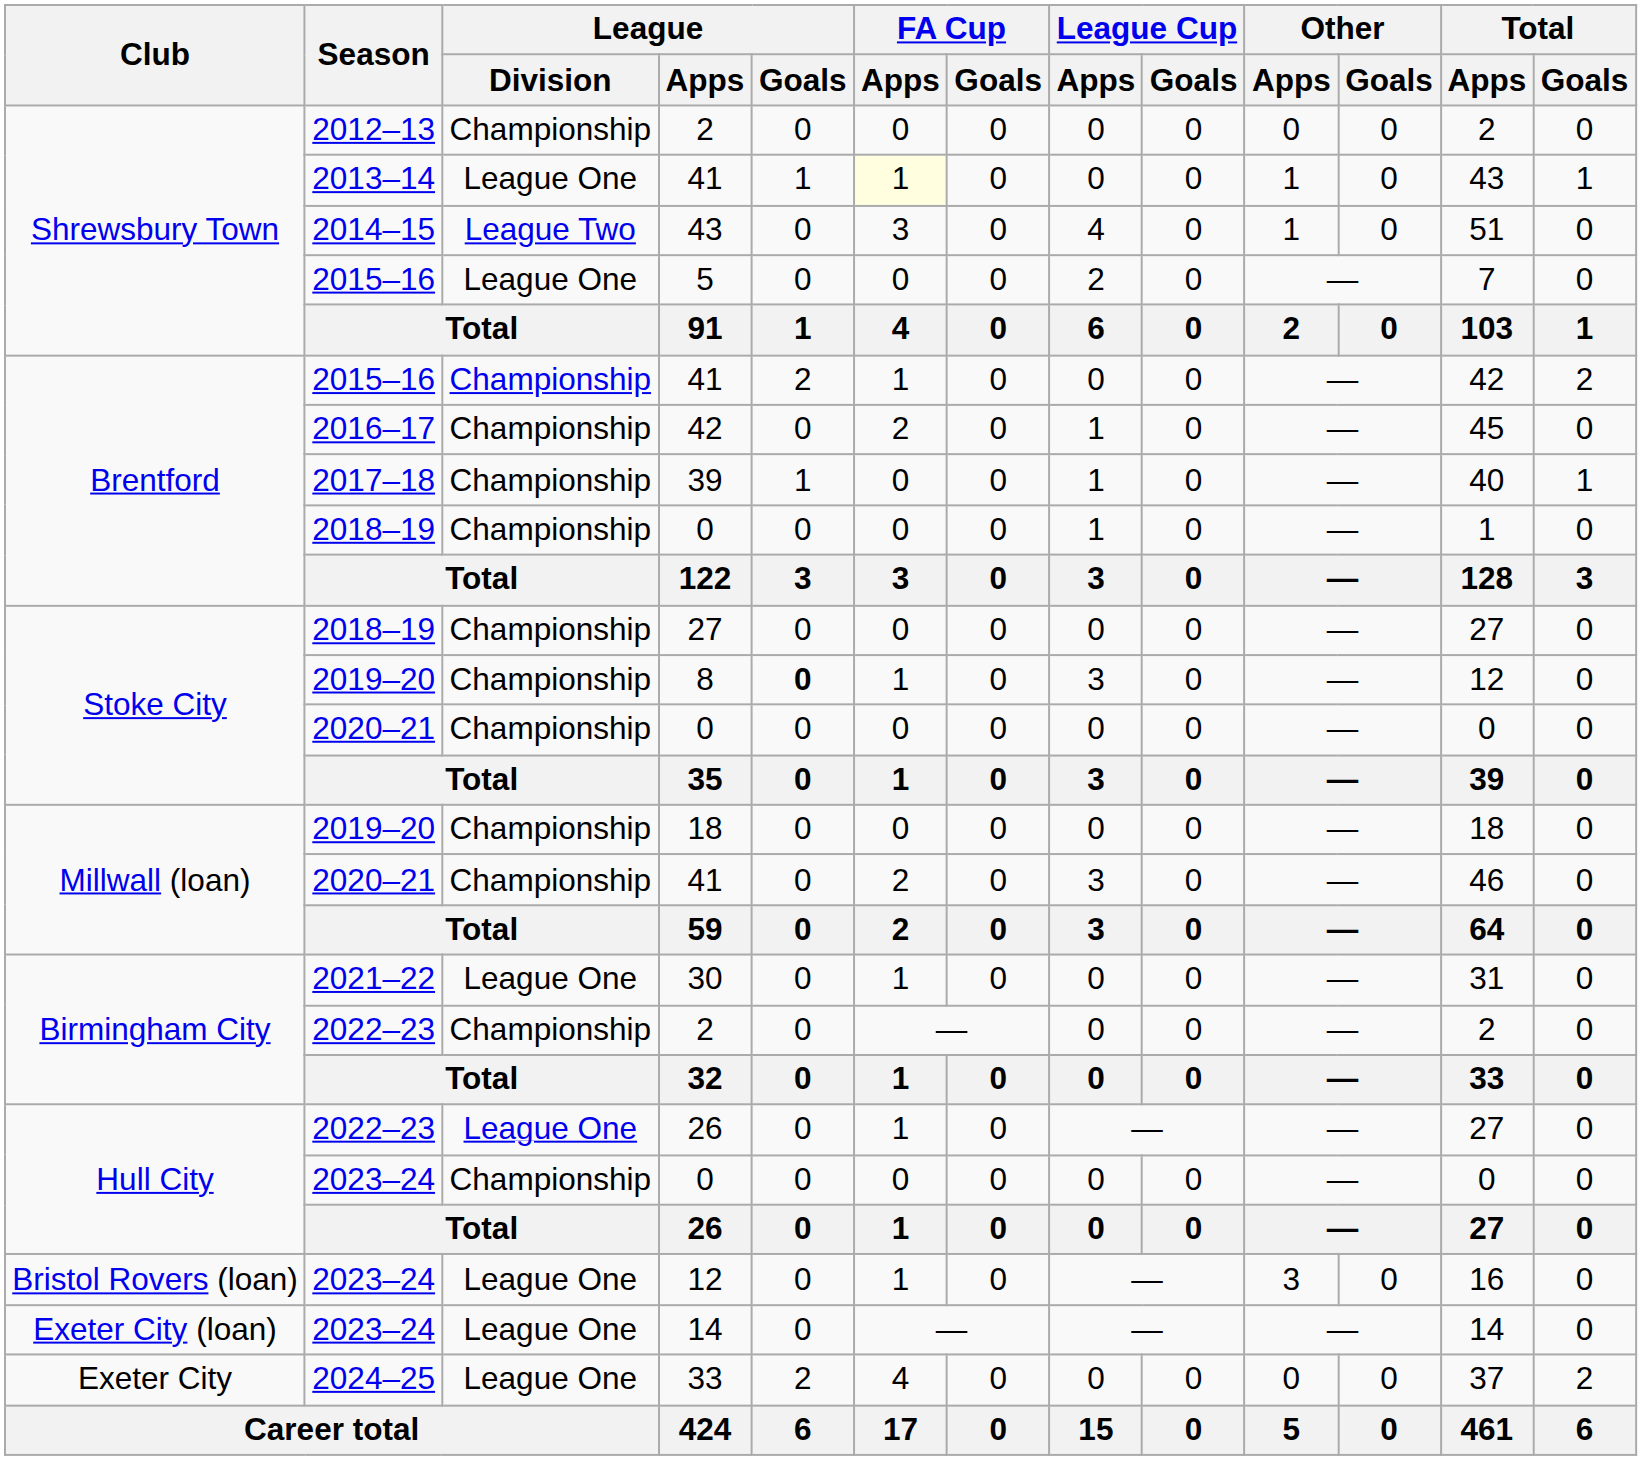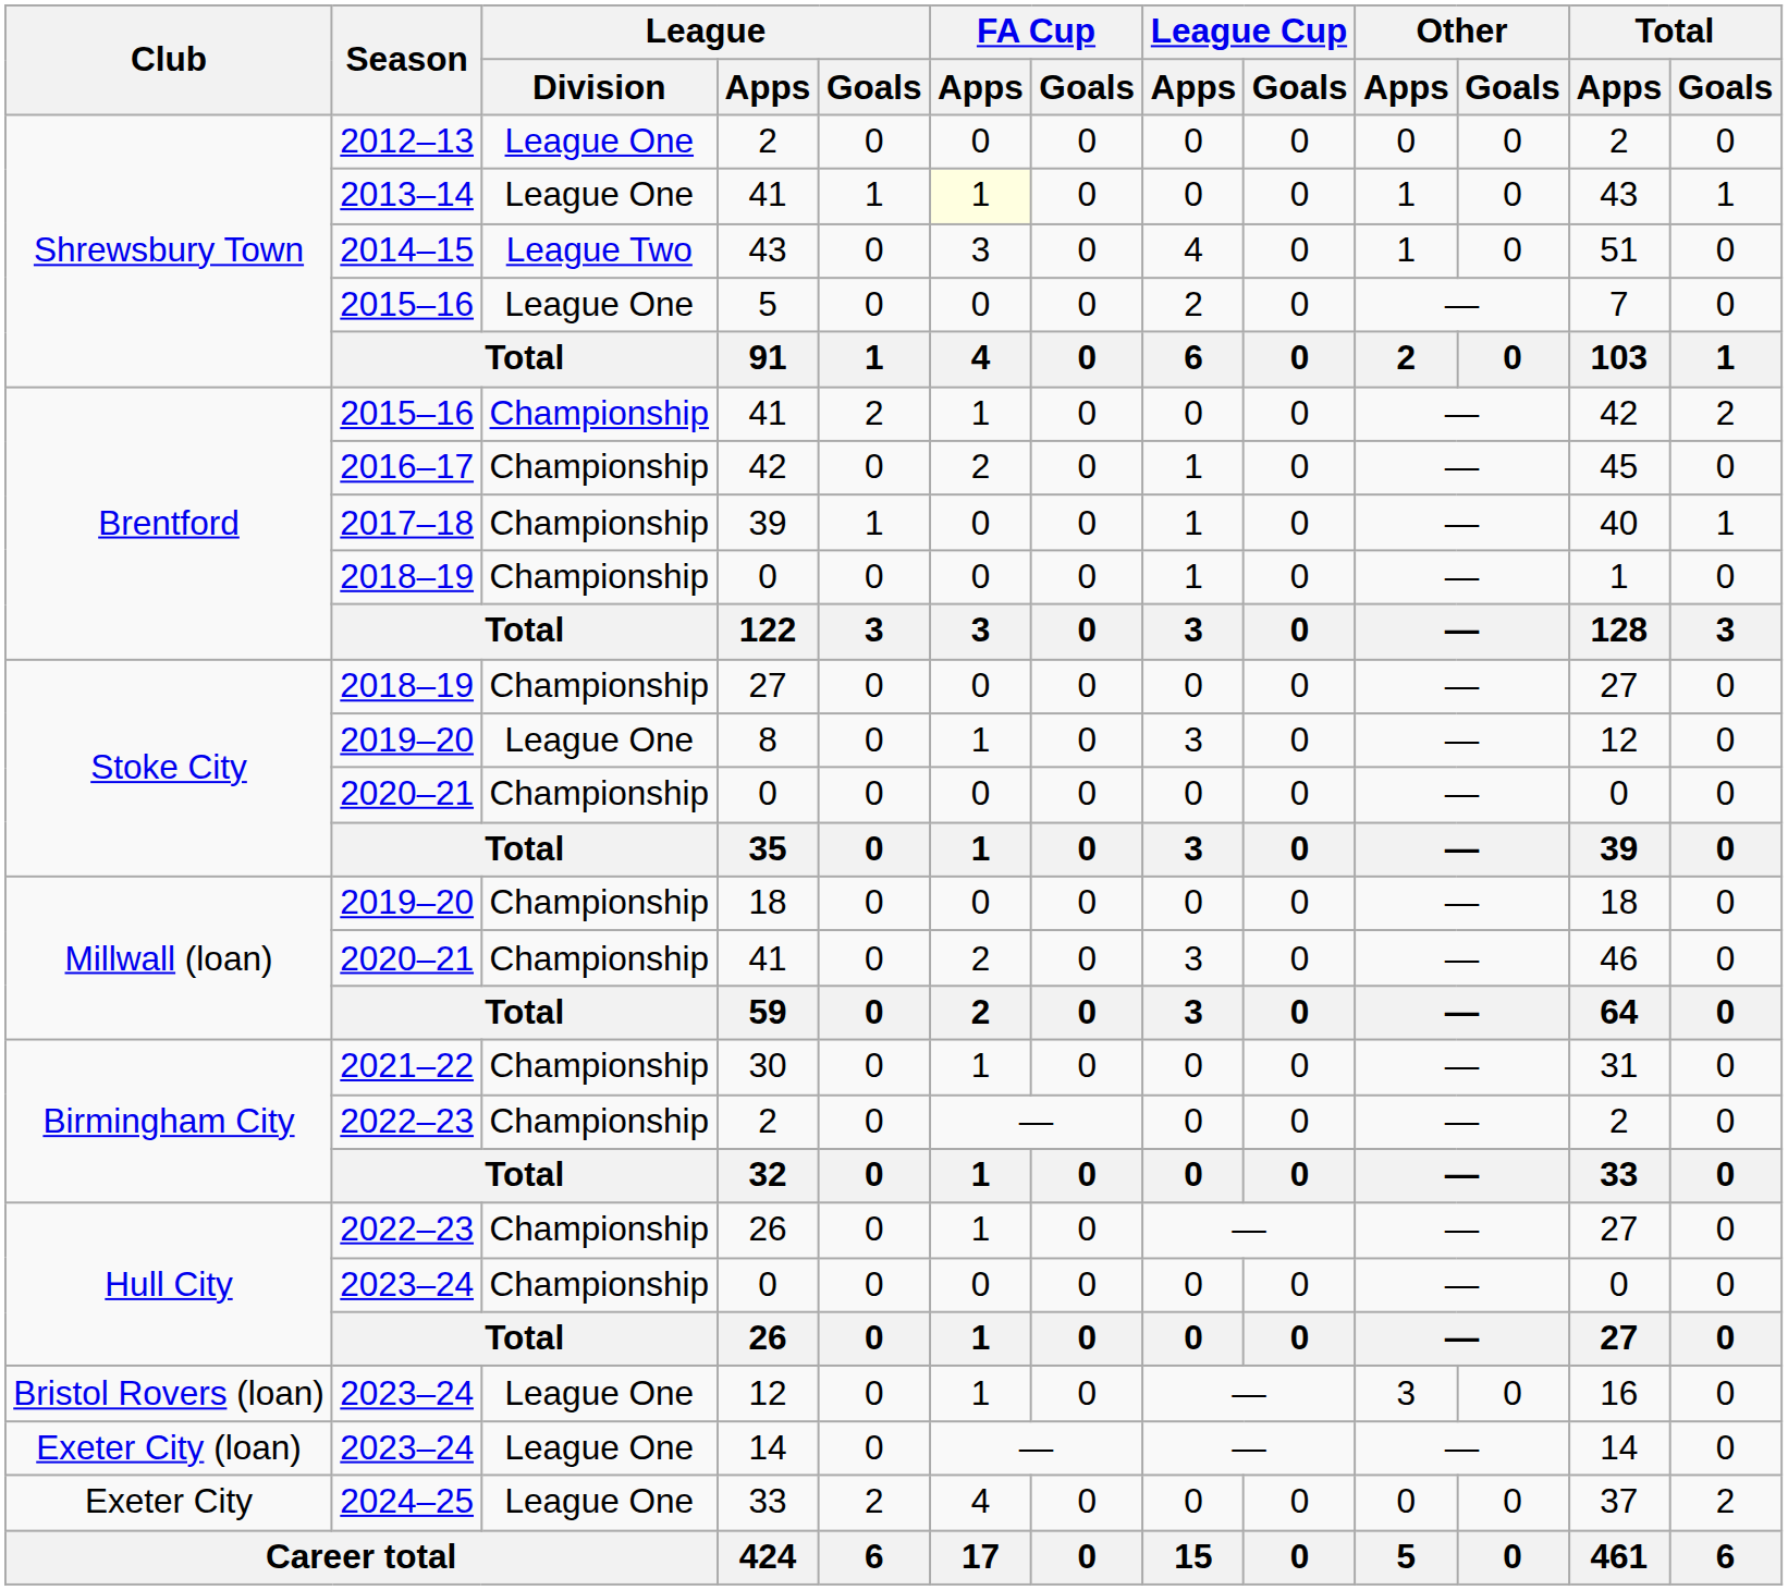2012–13 / 2 | League / Division: Championship -> League One
8 | League / Division: Championship -> League One
8 | League / Goals: bold -> normal
30 | League / Division: League One -> Championship
2022–23 / 26 | League / Division: League One -> Championship
